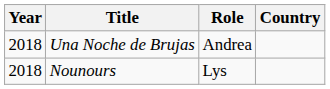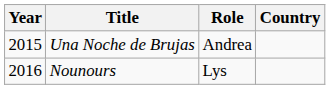Una Noche de Brujas | Year: 2018 -> 2015
Nounours | Year: 2018 -> 2016
